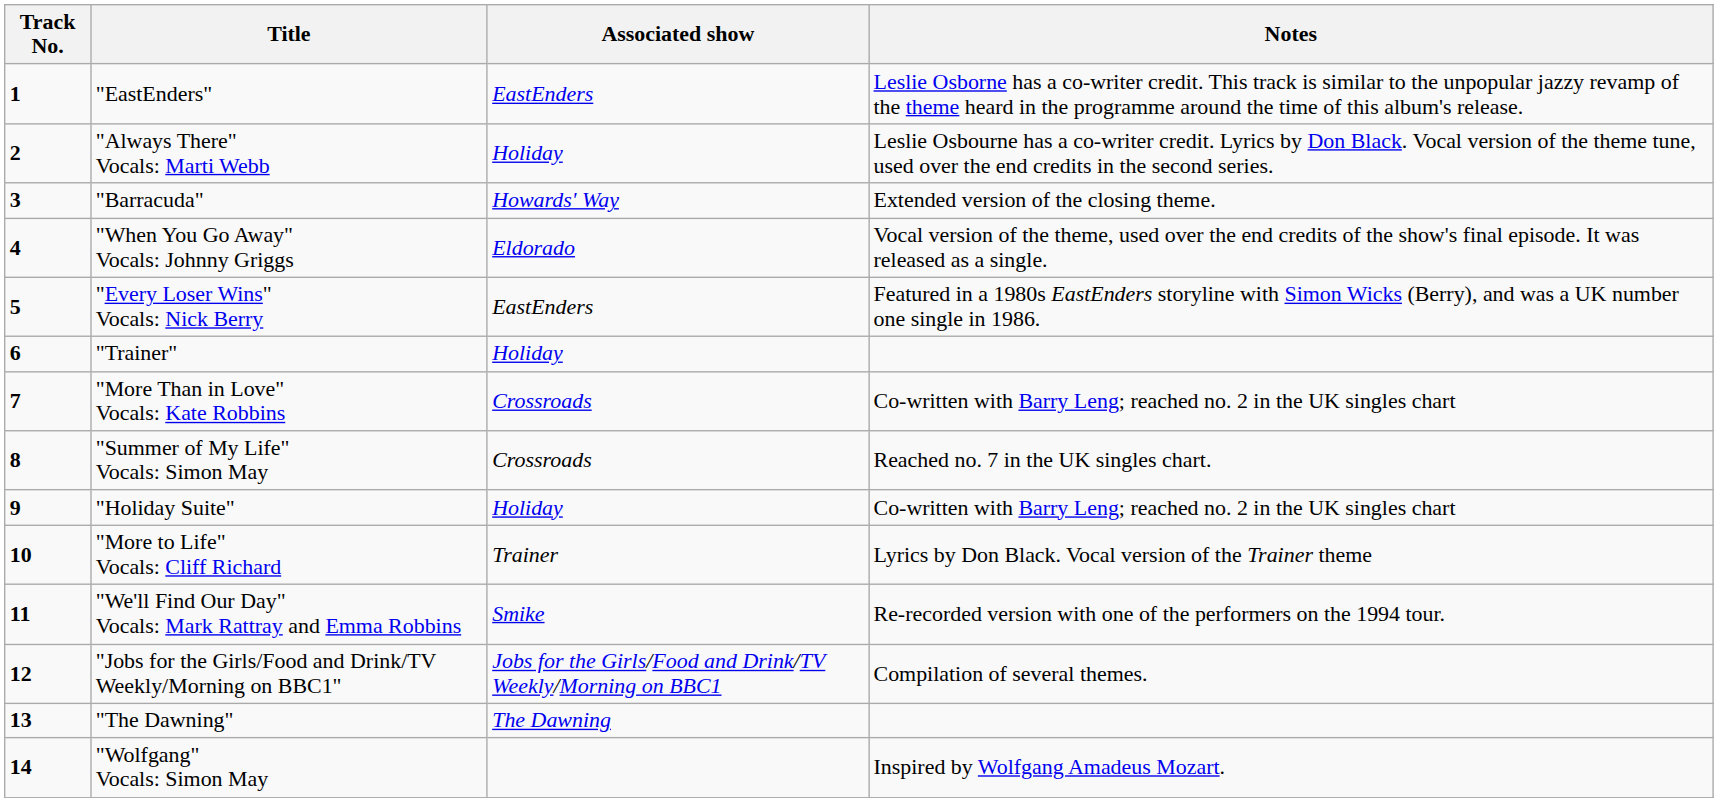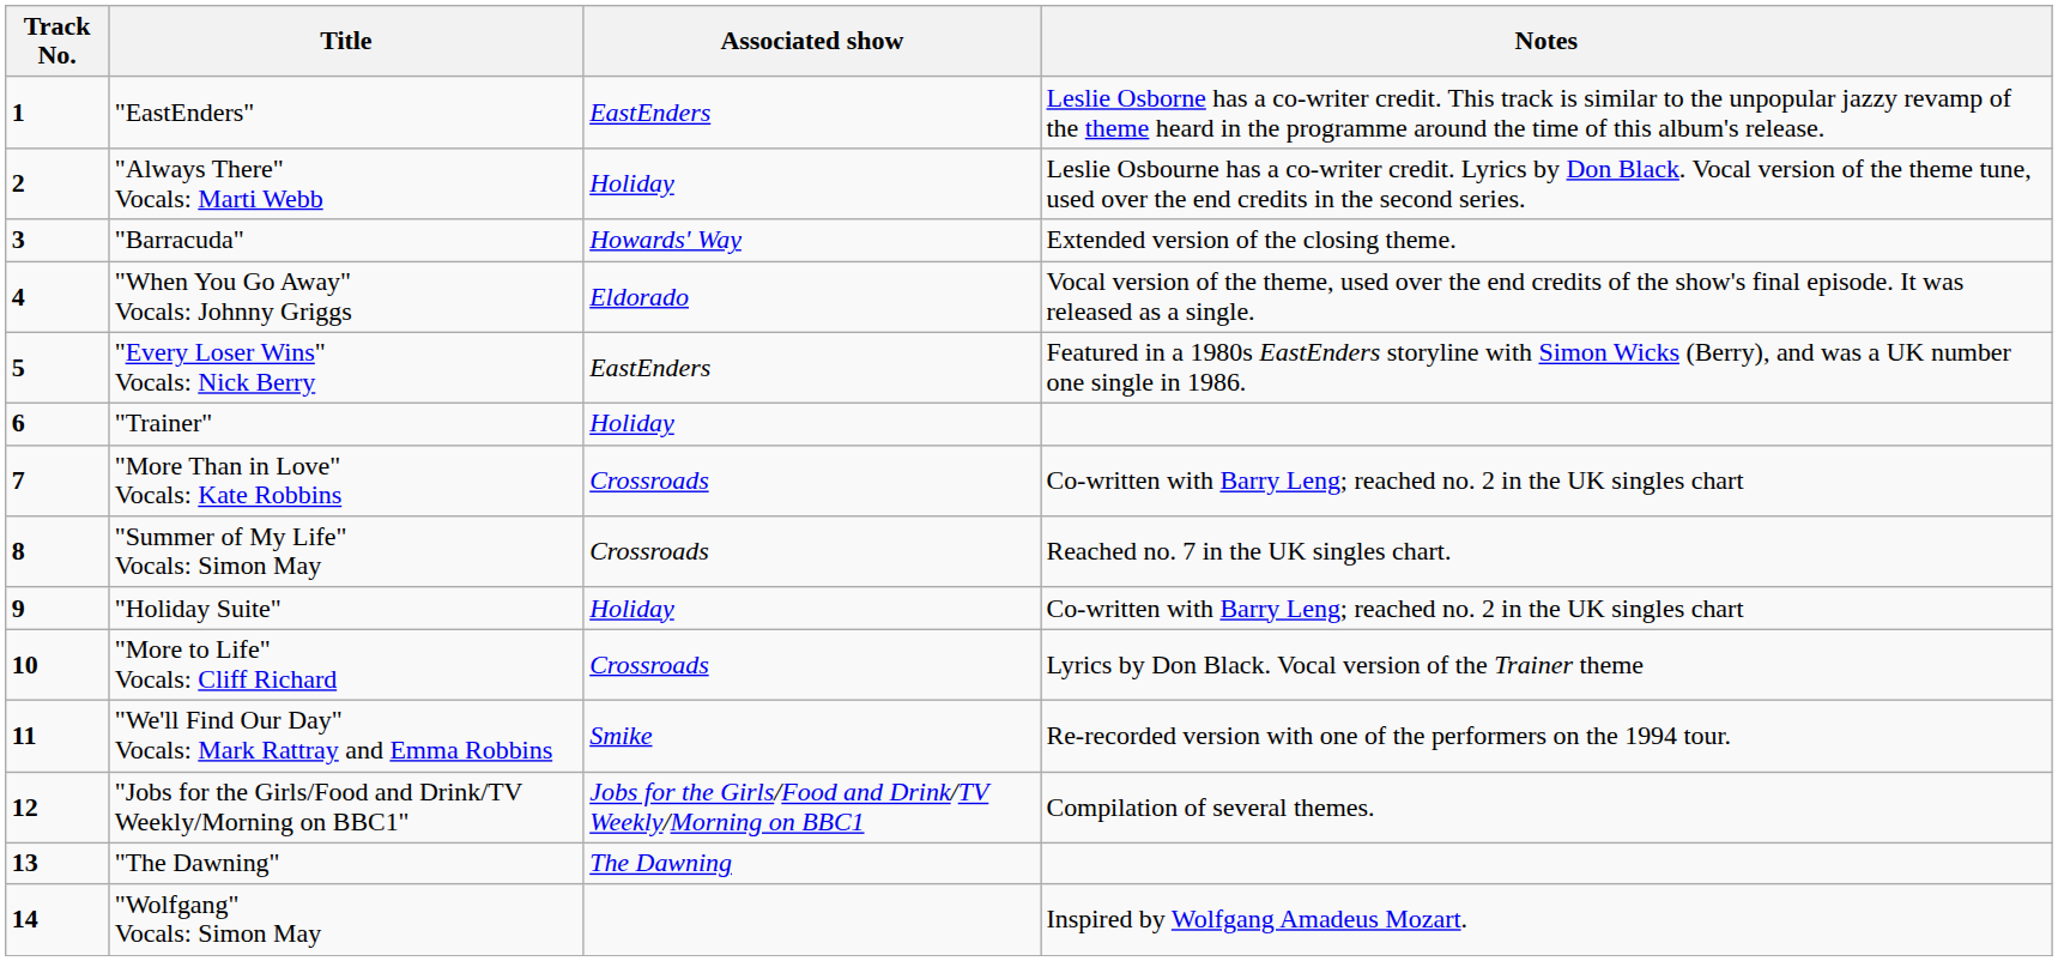"More to Life" Vocals: Cliff Richard | Associated show: Trainer -> Crossroads
